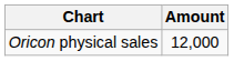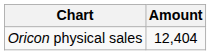Oricon physical sales | Amount: 12,000 -> 12,404
